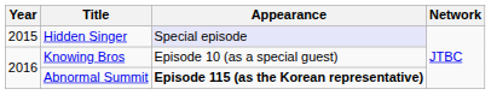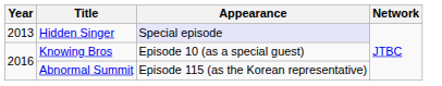Hidden Singer | Year: 2015 -> 2013
Abnormal Summit | Appearance: bold -> normal
